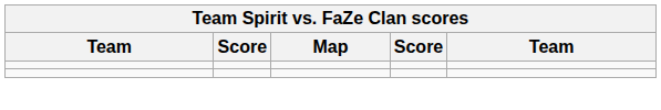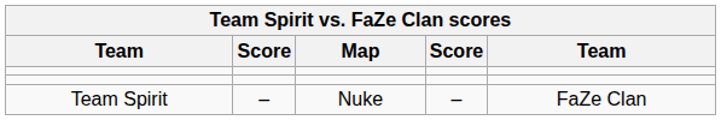+ row: Team Spirit | – | Nuke | – | FaZe Clan
